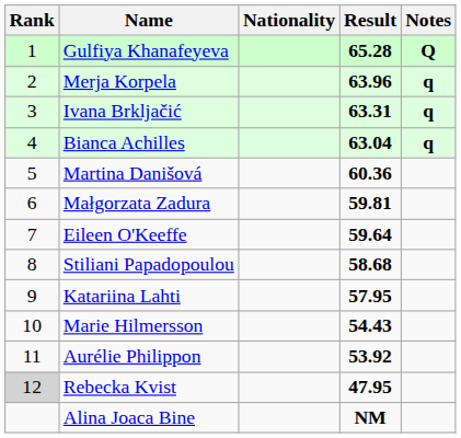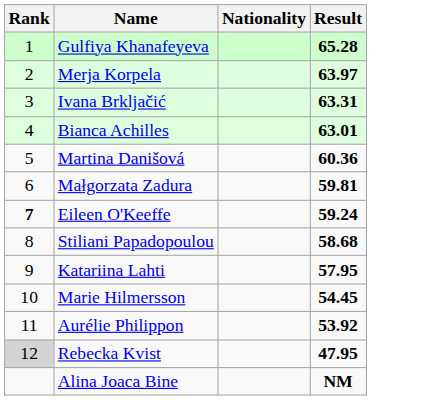- column: Notes | Q | q | q | q
Merja Korpela | Result: 63.96 -> 63.97
Bianca Achilles | Result: 63.04 -> 63.01
Eileen O'Keeffe | Rank: normal -> bold
Eileen O'Keeffe | Result: 59.64 -> 59.24
Marie Hilmersson | Result: 54.43 -> 54.45
